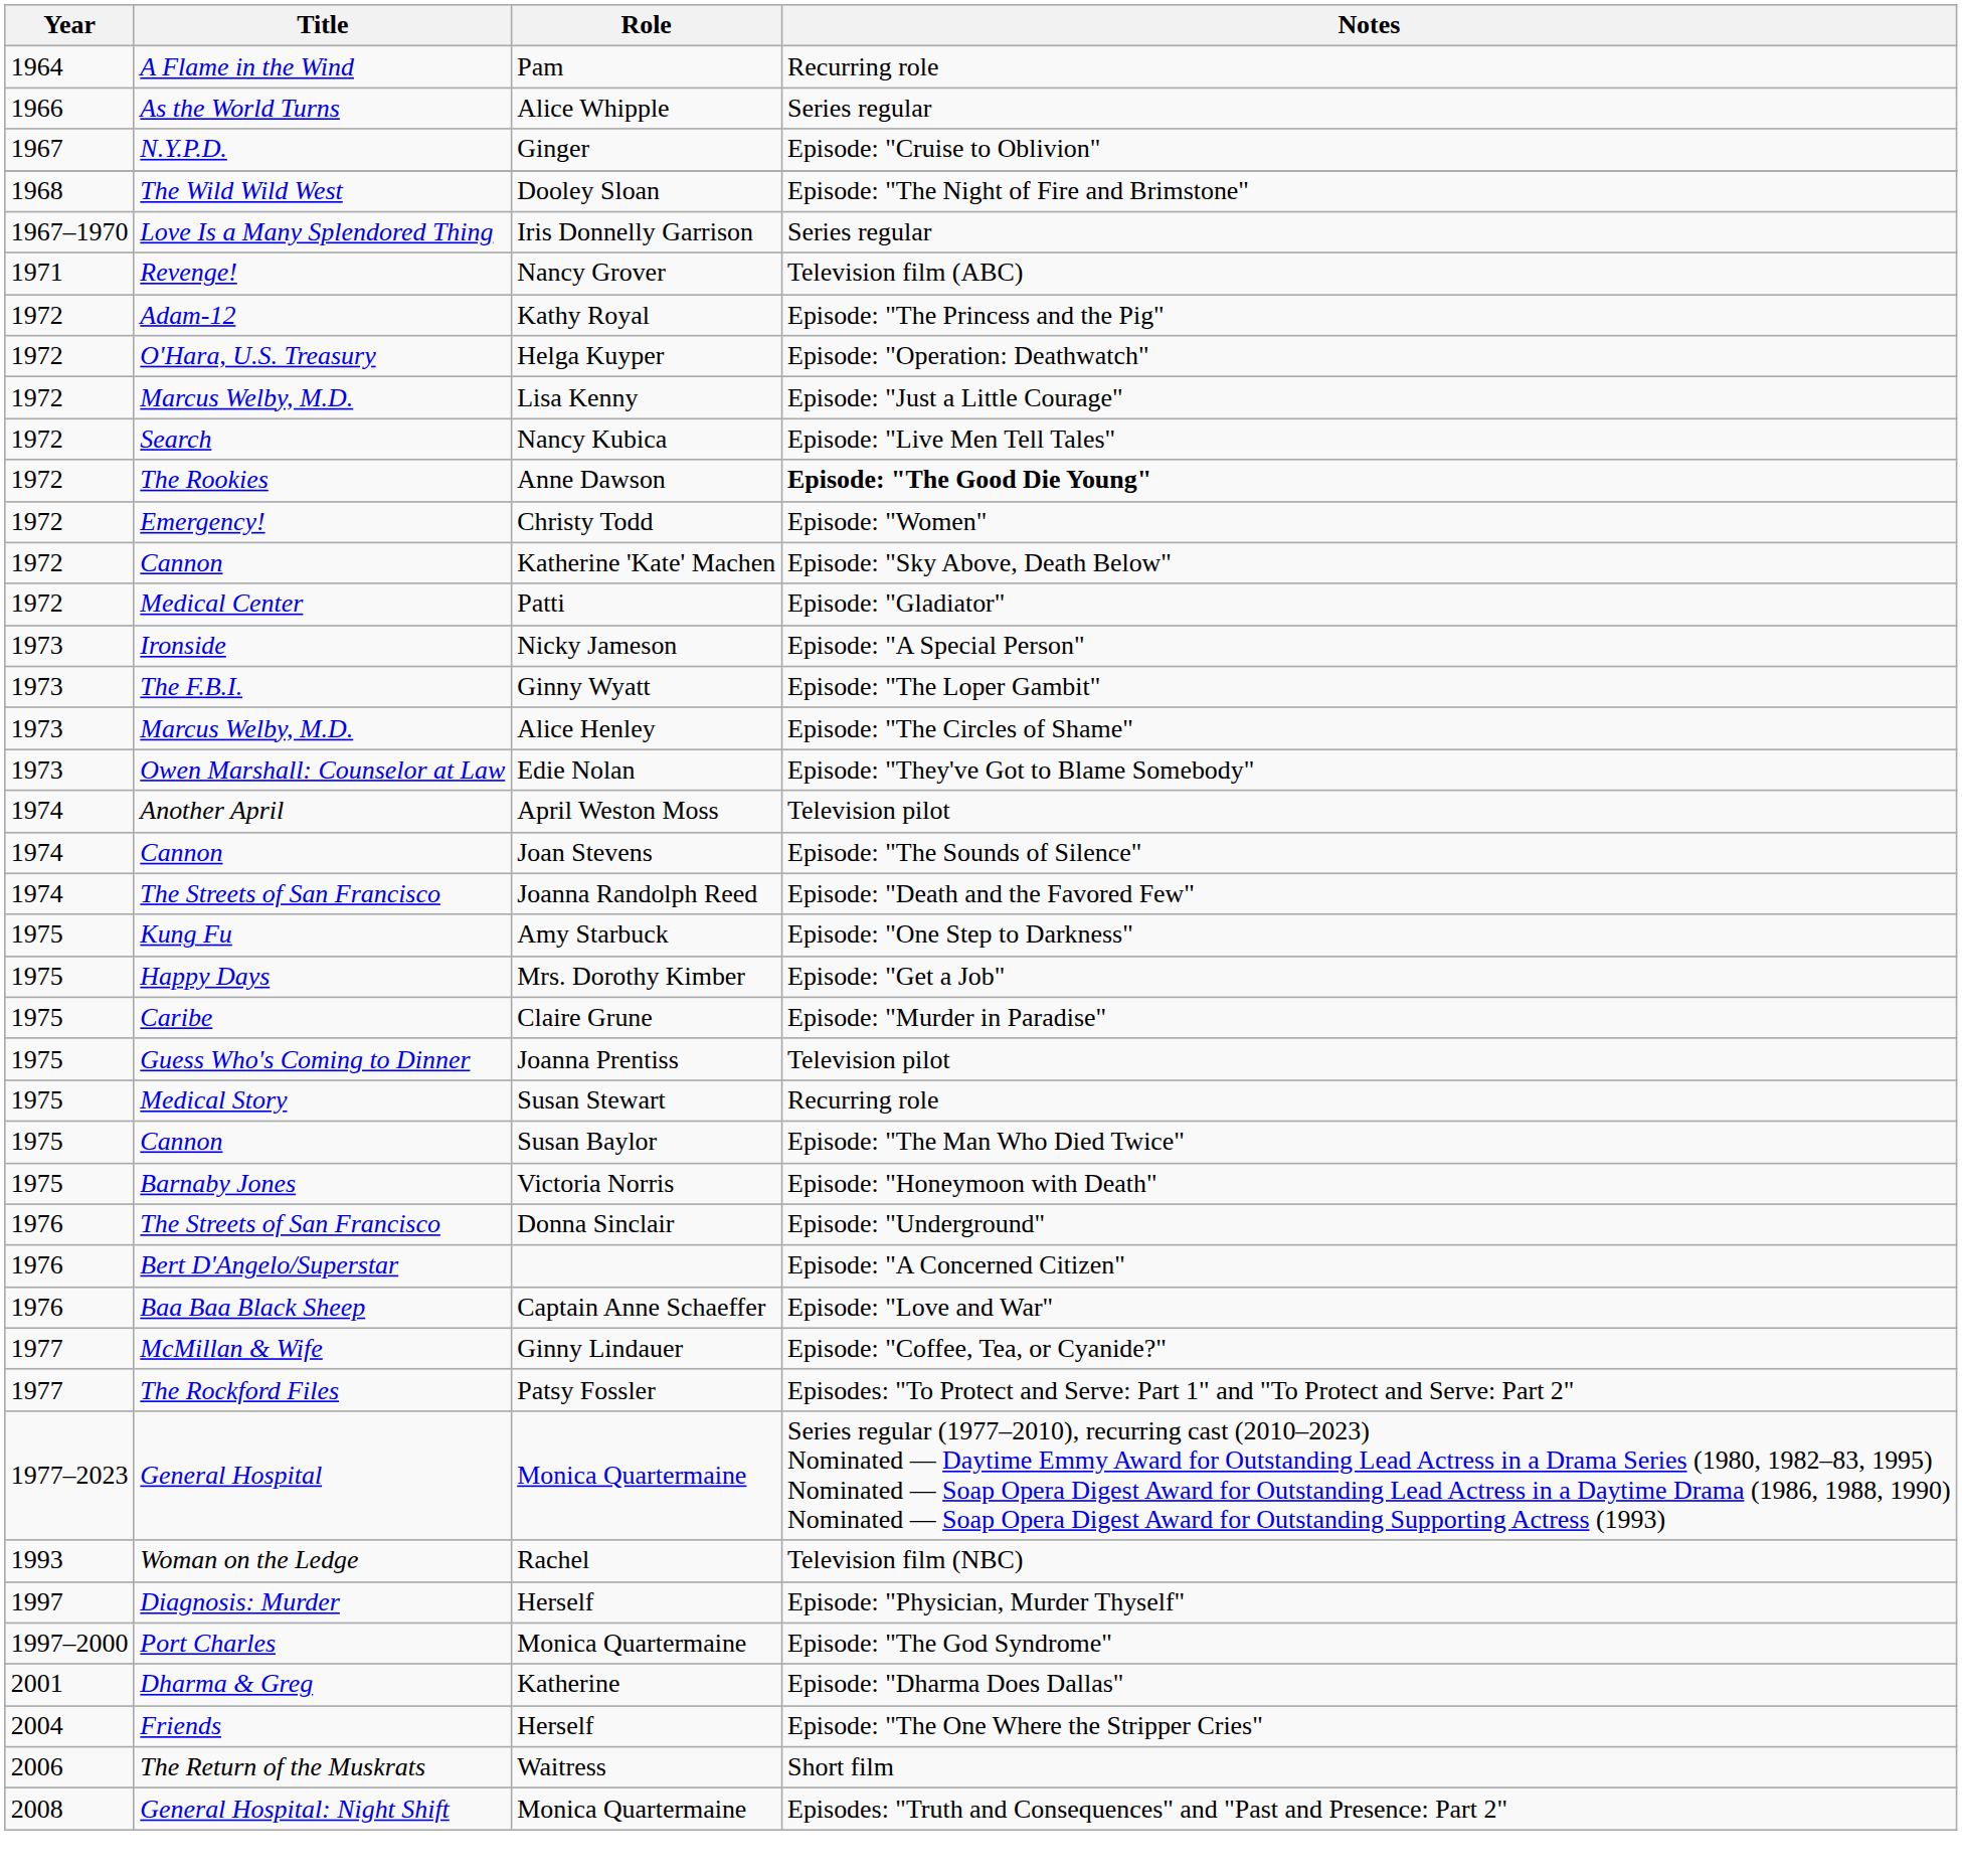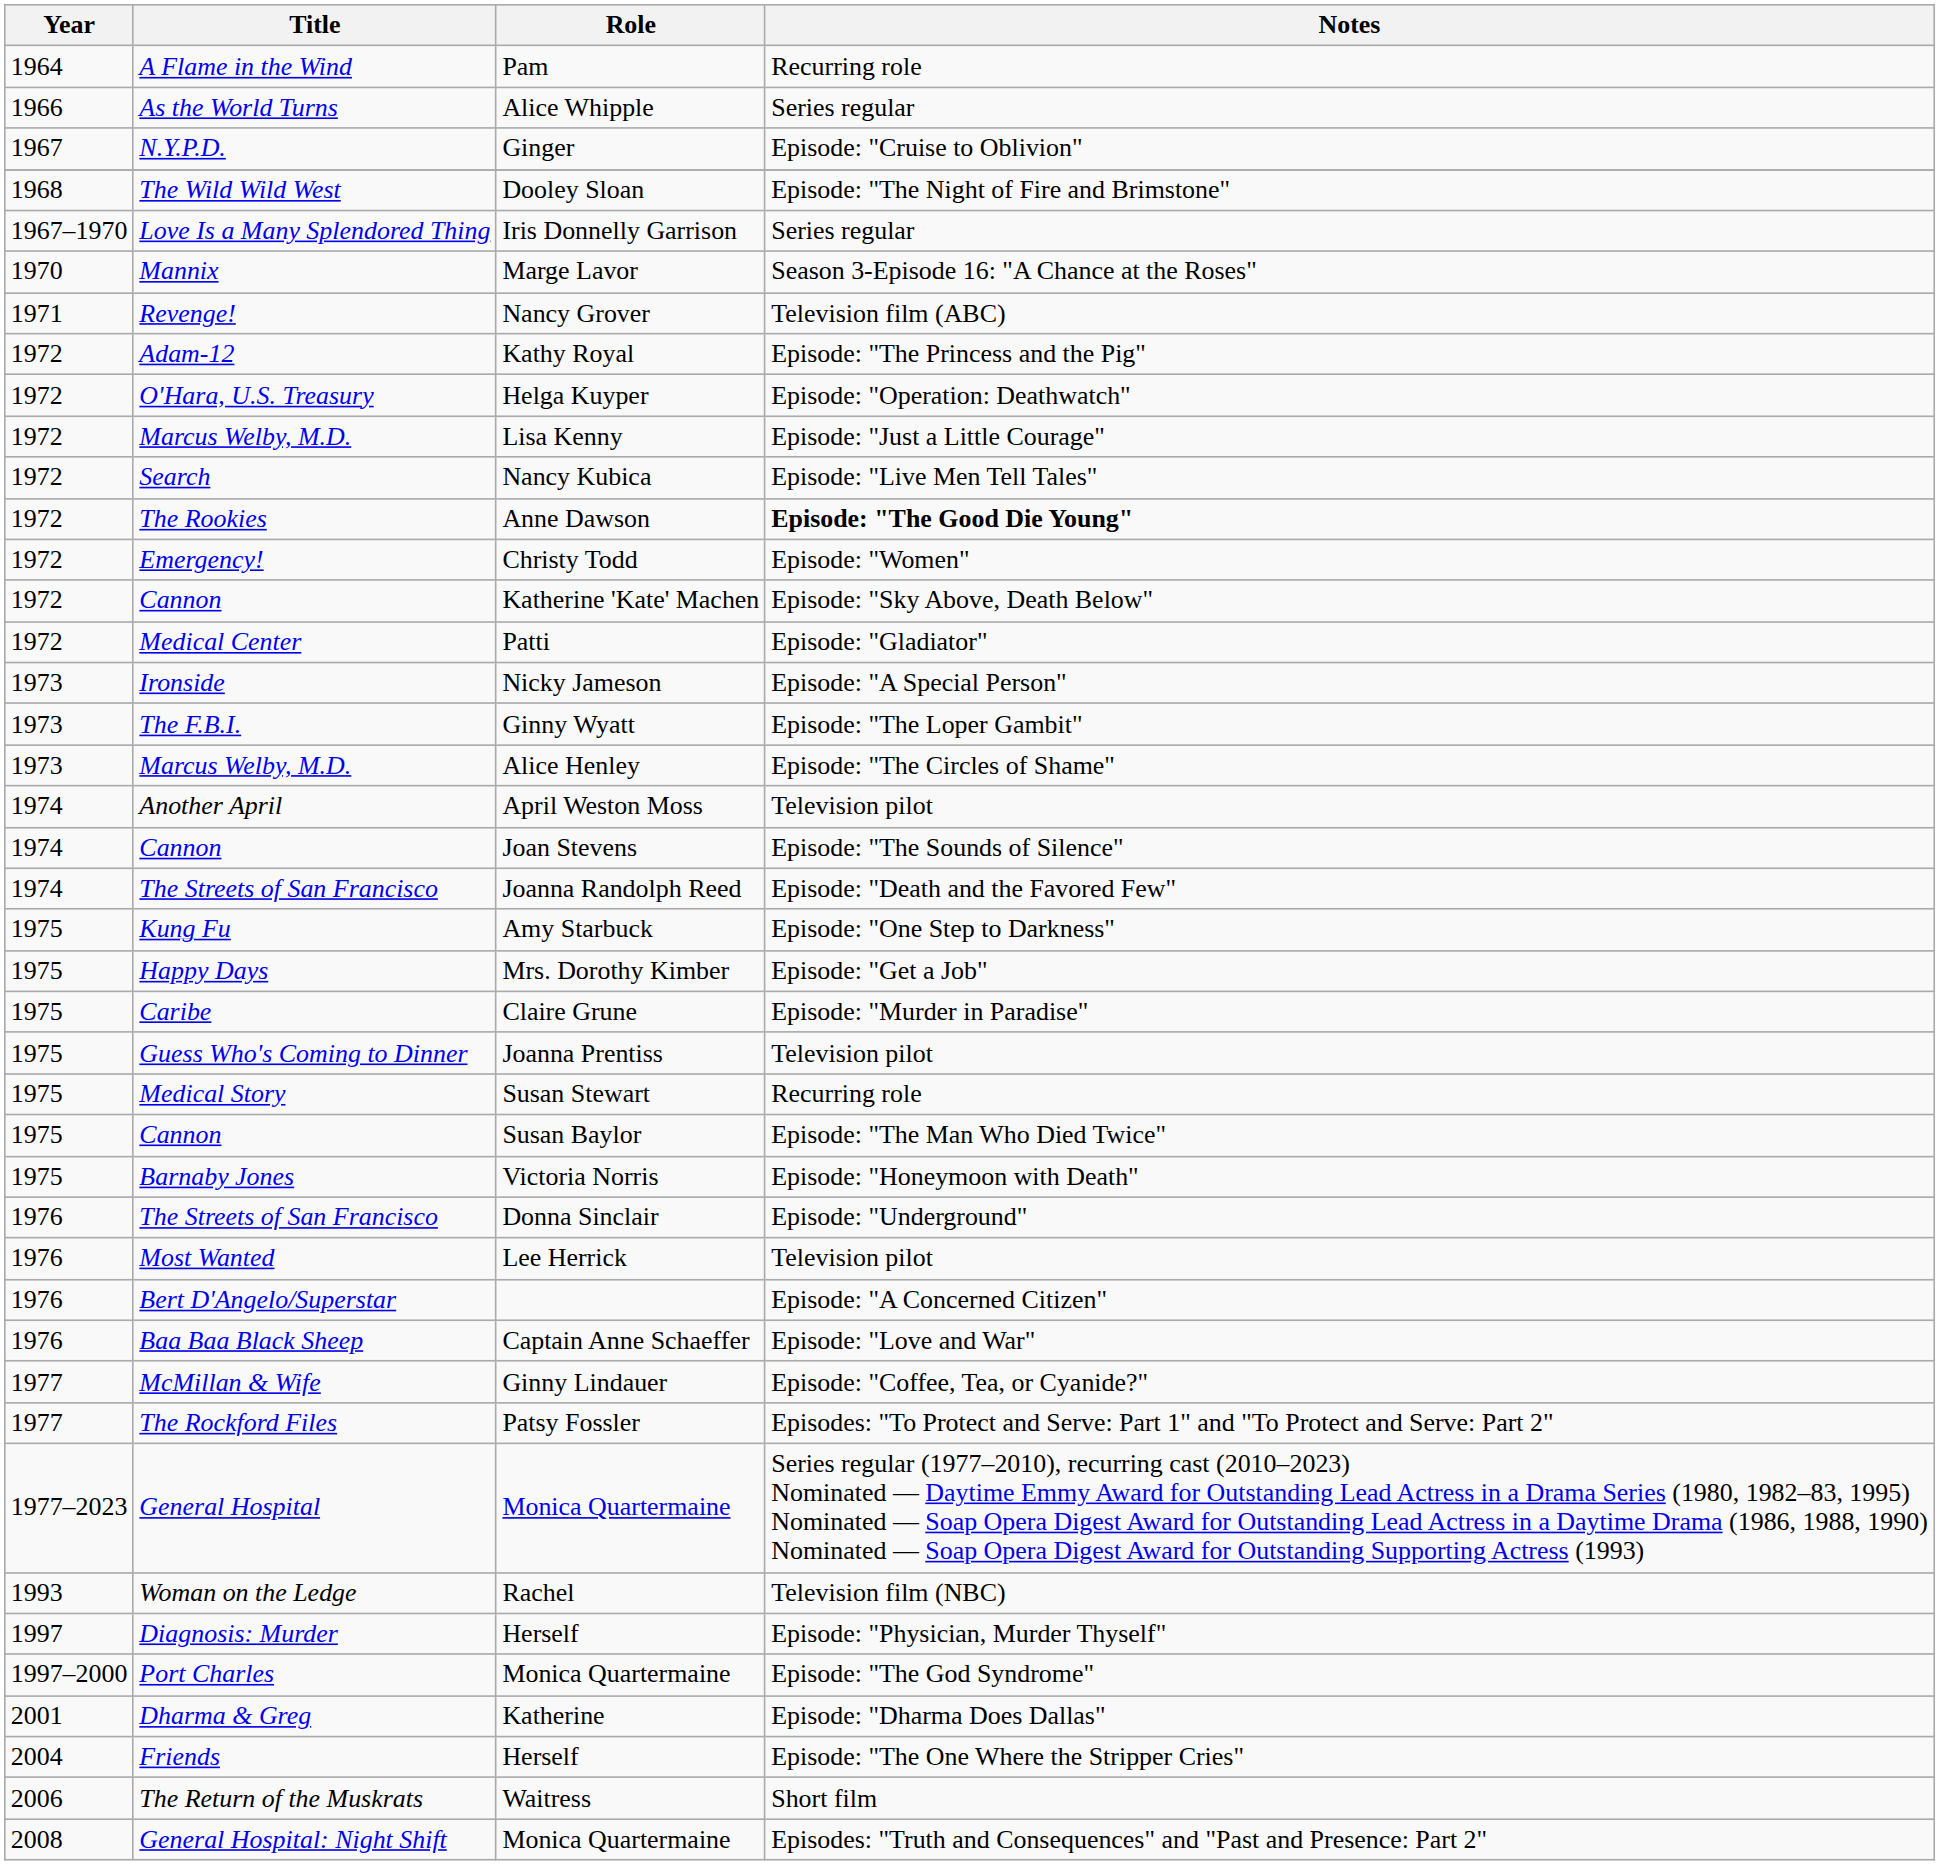+ row: 1970 | Mannix | Marge Lavor | Season 3-Episode 16: "A Chance at the Roses"
- row: 1973 | Owen Marshall: Counselor at Law | Edie Nolan | Episode: "They've Got to Blame Somebody"
+ row: 1976 | Most Wanted | Lee Herrick | Television pilot
